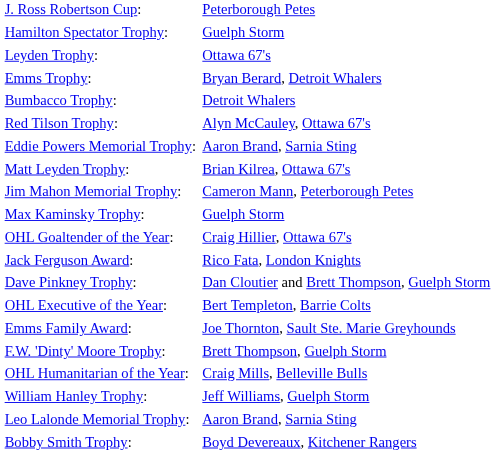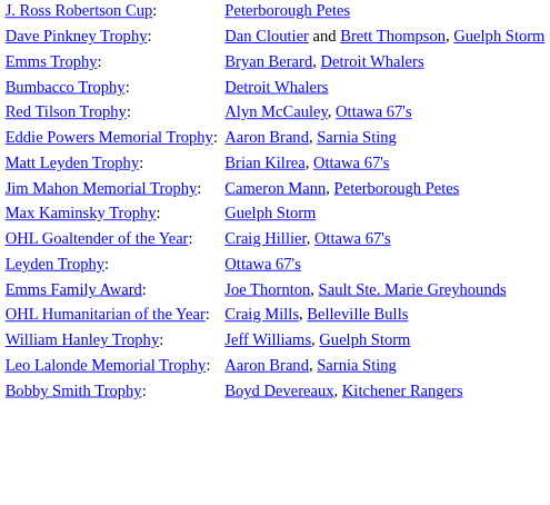- row: Hamilton Spectator Trophy: | Guelph Storm
rows swapped: Leyden Trophy: <-> Dave Pinkney Trophy:
- row: Jack Ferguson Award: | Rico Fata, London Knights
- row: OHL Executive of the Year: | Bert Templeton, Barrie Colts
- row: F.W. 'Dinty' Moore Trophy: | Brett Thompson, Guelph Storm
